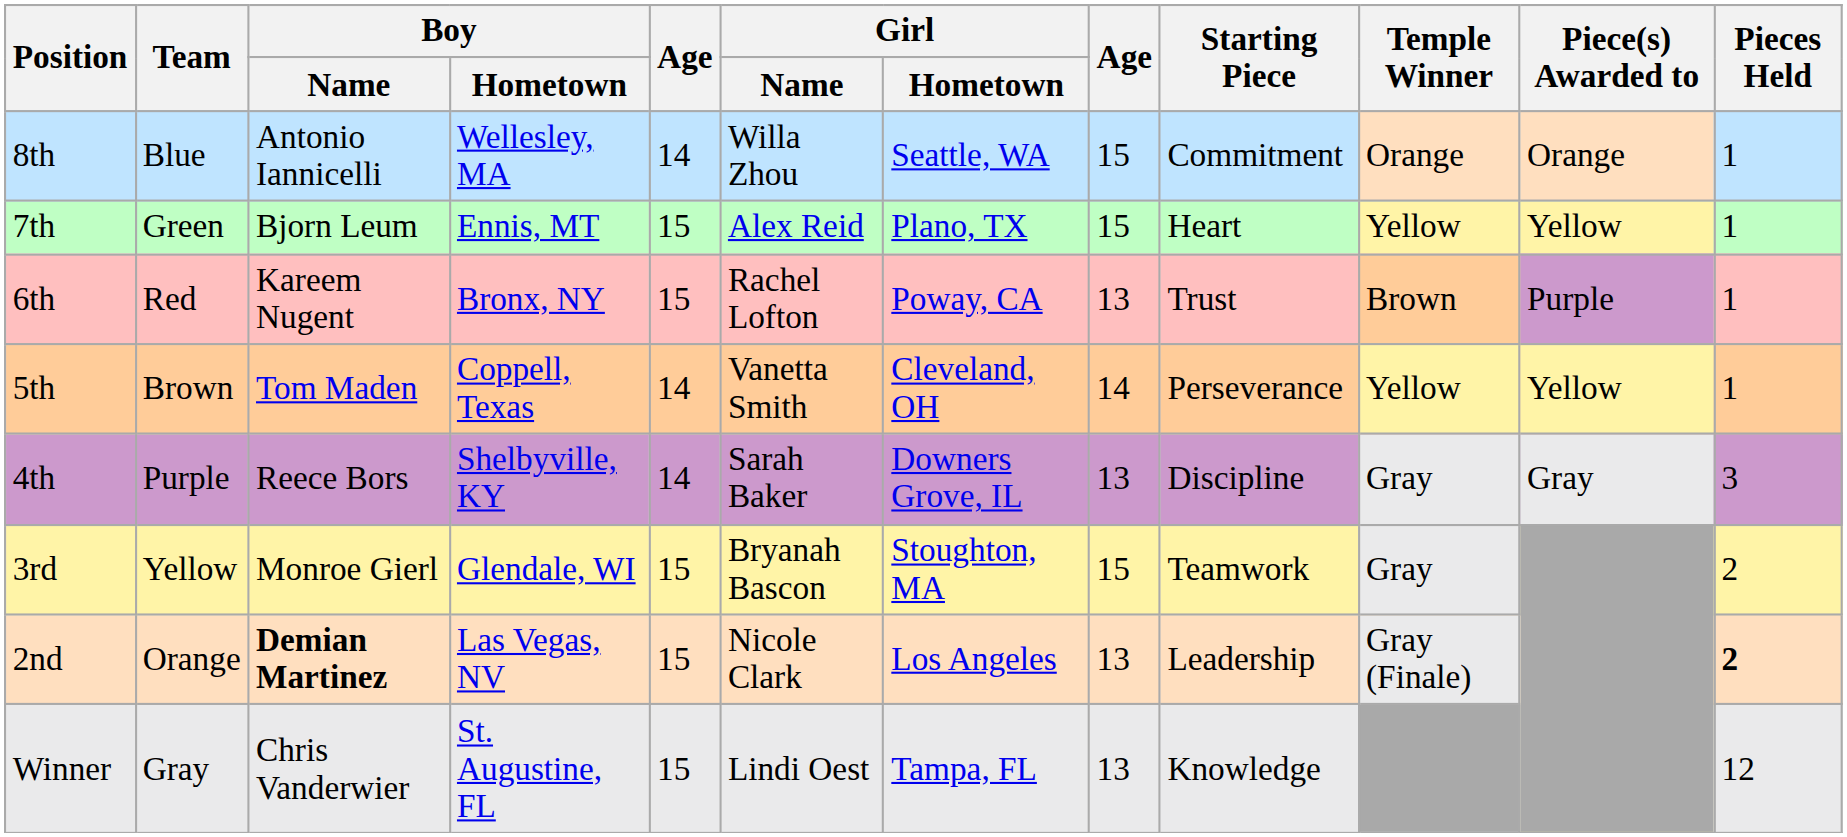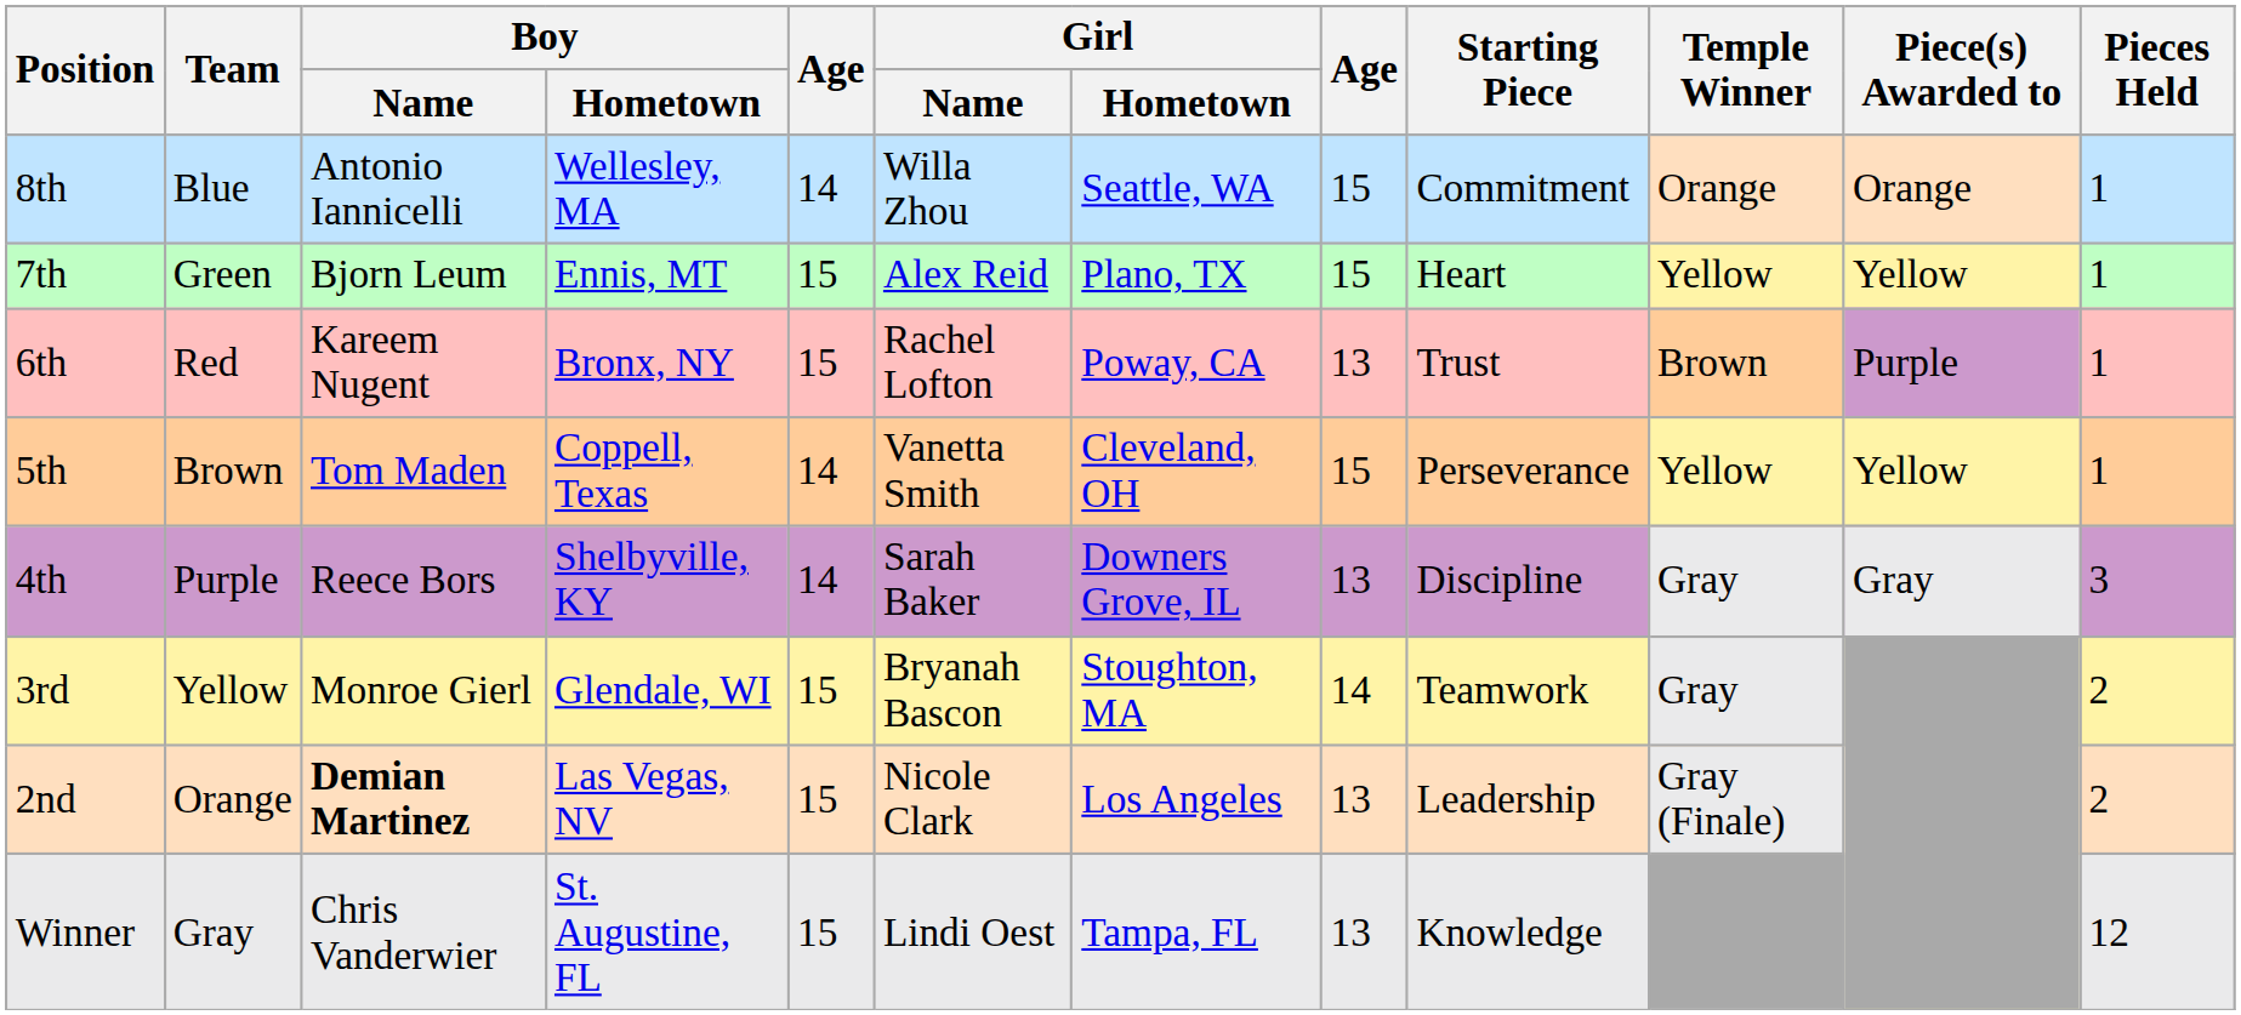5th | column 8: 14 -> 15
3rd | column 8: 15 -> 14
2nd | Pieces Held: bold -> normal
